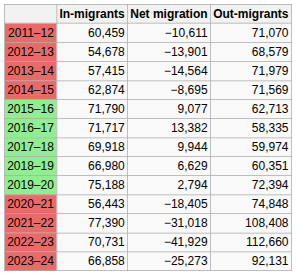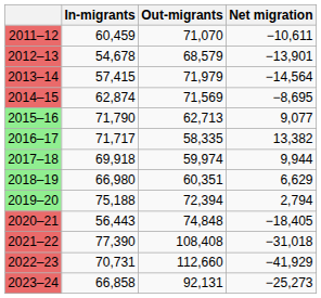columns swapped: Out-migrants <-> Net migration
